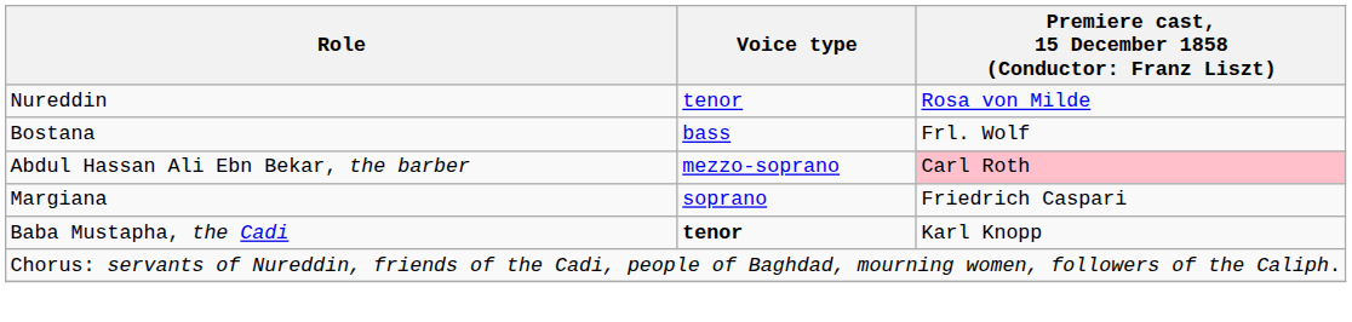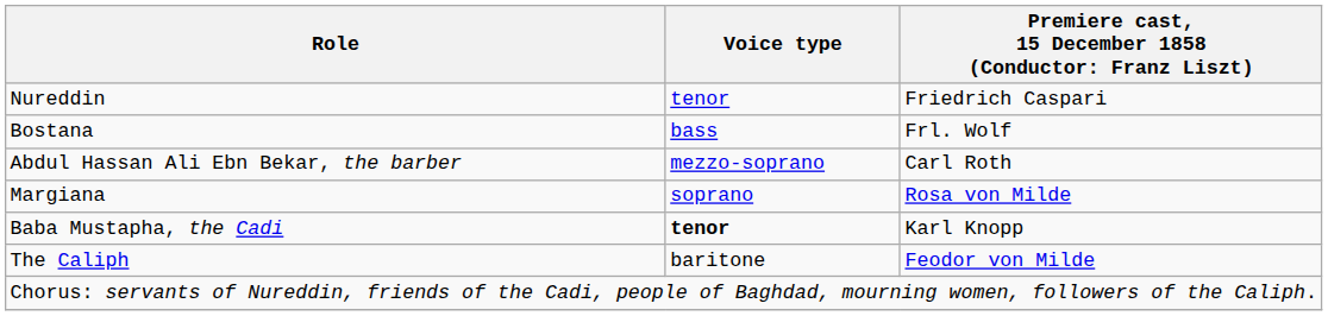Nureddin | column 3: Rosa von Milde -> Friedrich Caspari
Abdul Hassan Ali Ebn Bekar, the barber | column 3: pink background -> no background
Margiana | column 3: Friedrich Caspari -> Rosa von Milde
+ row: The Caliph | baritone | Feodor von Milde
